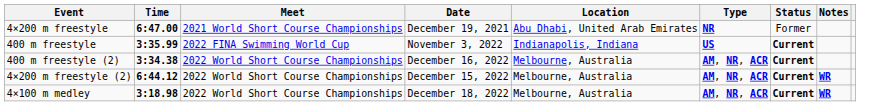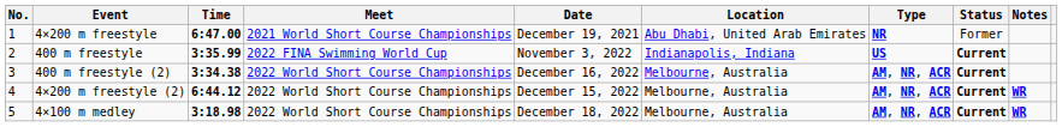+ column: No. | 1 | 2 | 3 | 4 | 5
